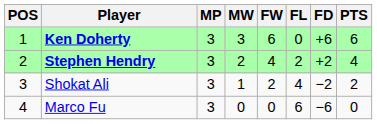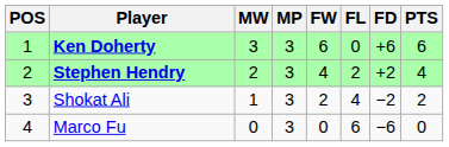columns swapped: MP <-> MW
